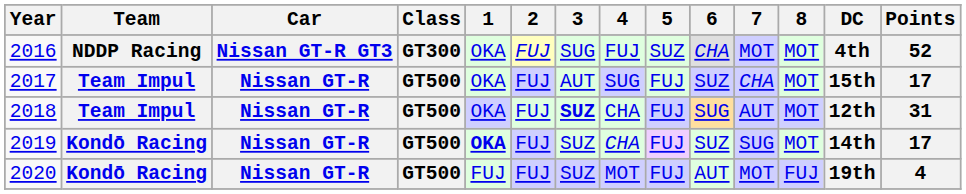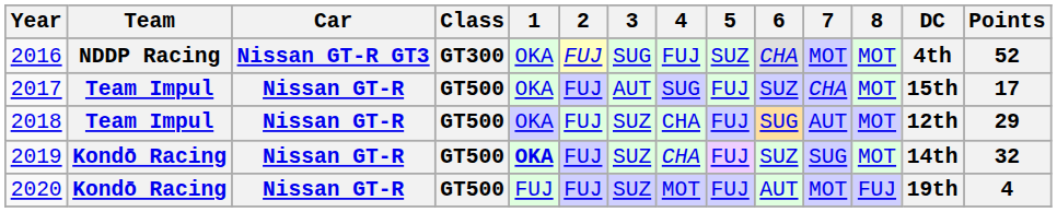2018 | 3: bold -> normal
2018 | Points: 31 -> 29
2019 | Points: 17 -> 32
